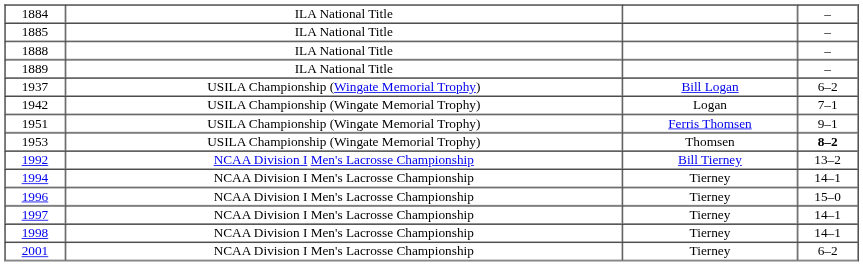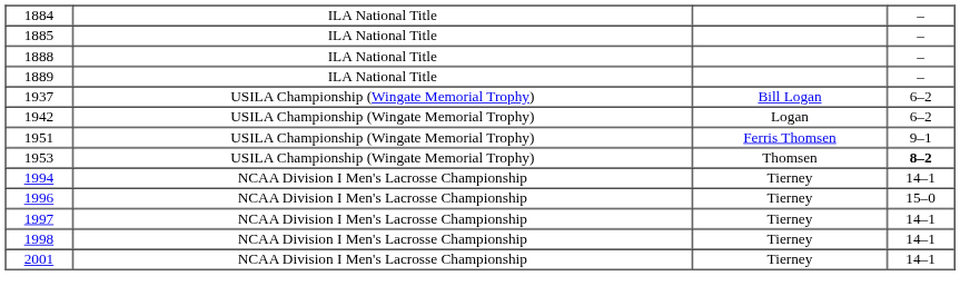1942 | column 4: 7–1 -> 6–2
- row: 1992 | NCAA Division I Men's Lacrosse Championship | Bill Tierney | 13–2
2001 | column 4: 6–2 -> 14–1
